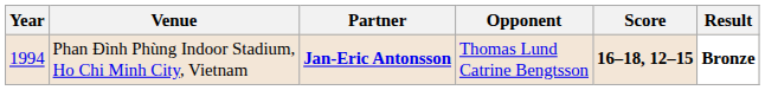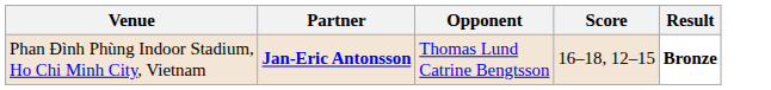- column: Year | 1994
Phan Đình Phùng Indoor Stadium, Ho Chi Minh City, Vietnam | Score: bold -> normal
